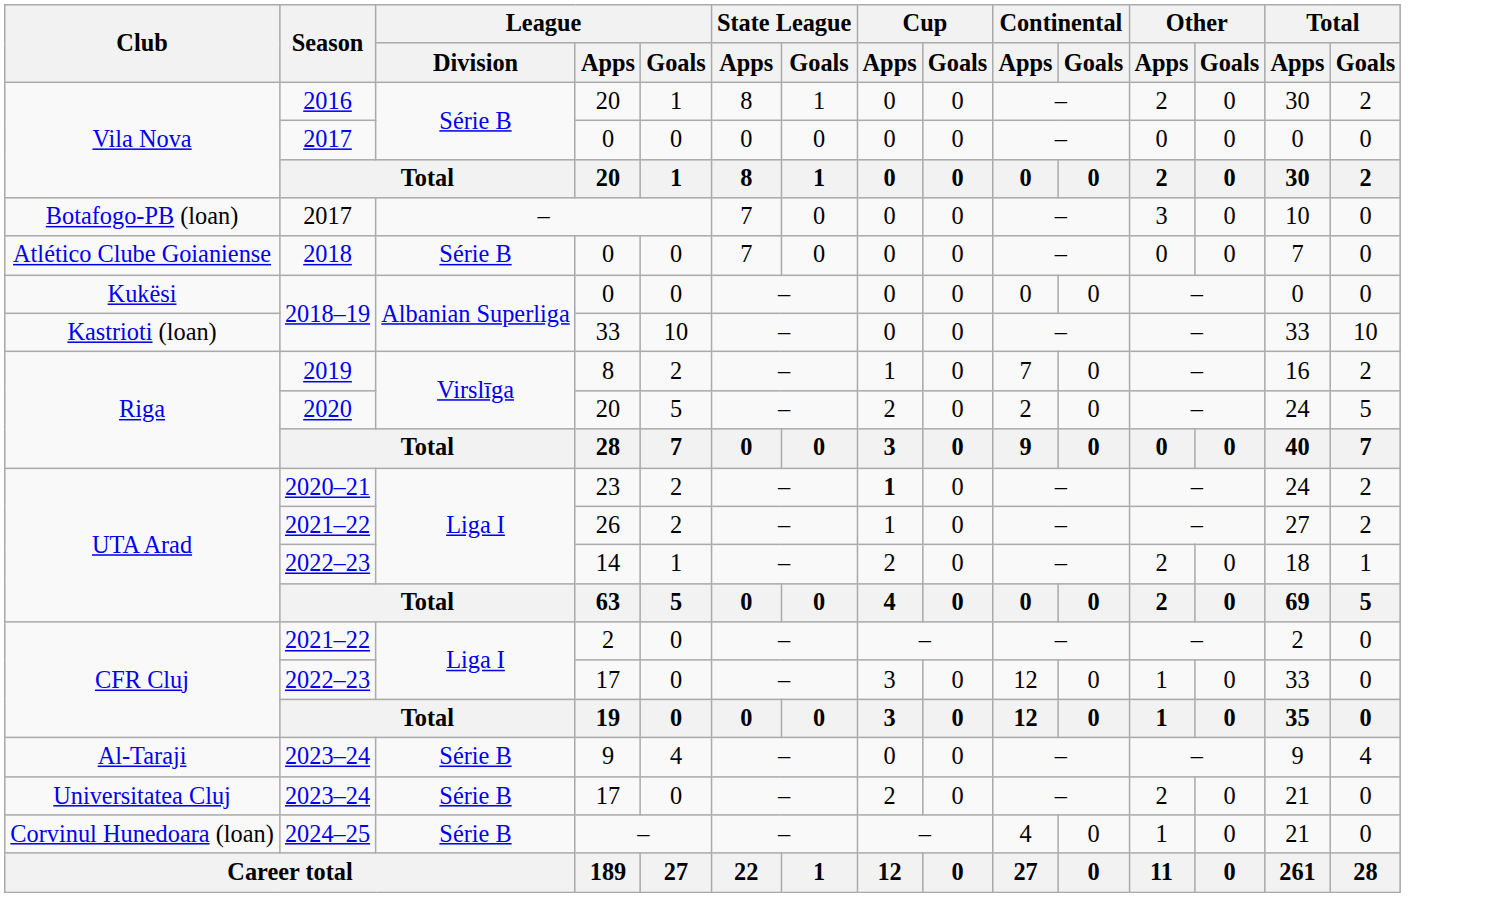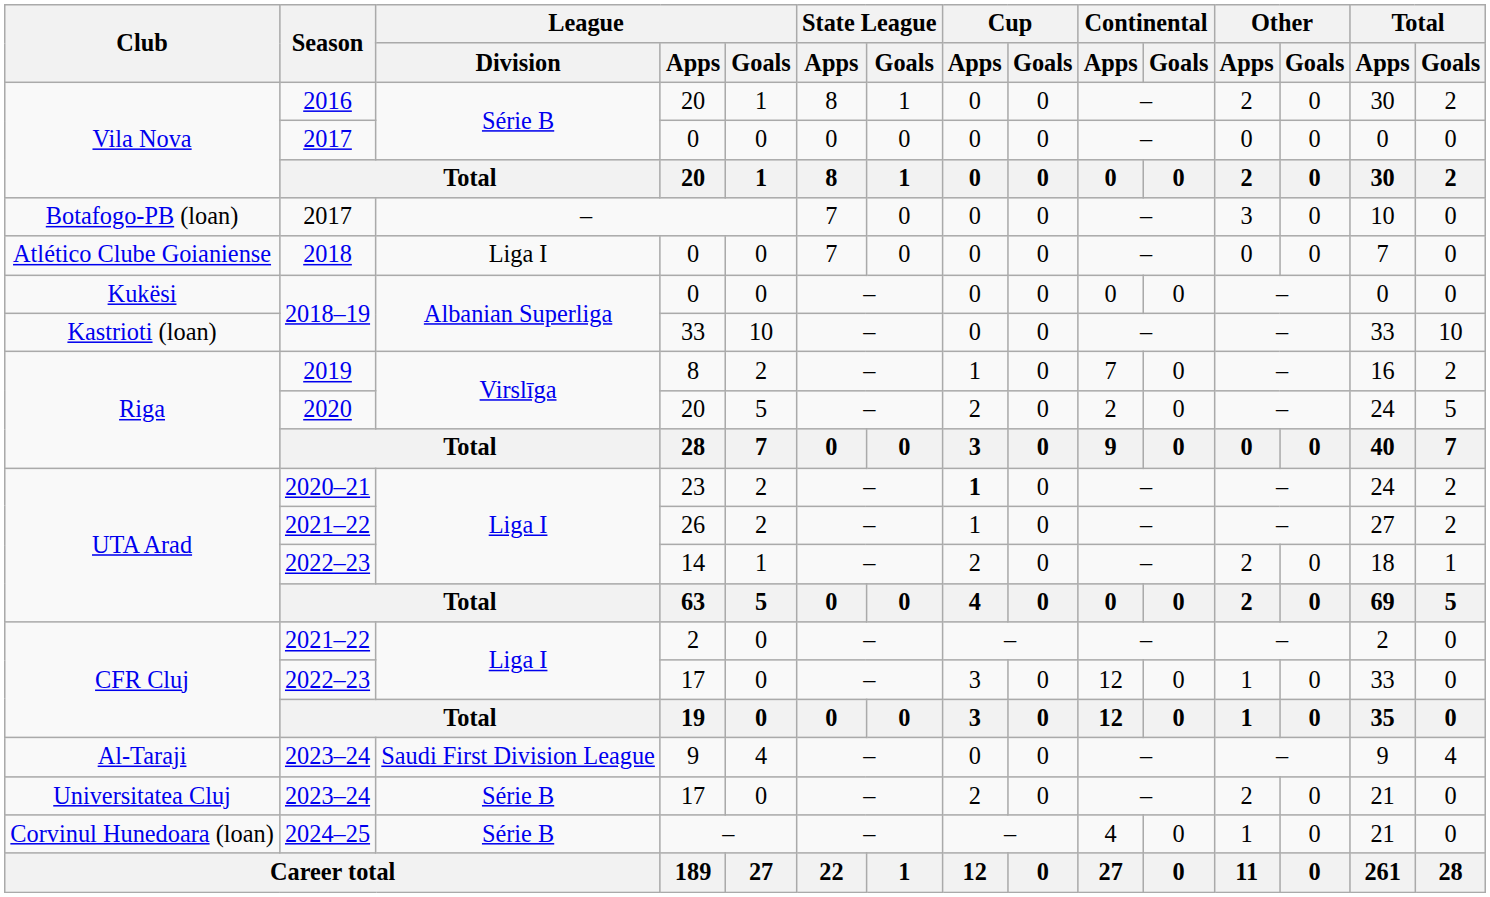Atlético Clube Goianiense | League / Division: Série B -> Liga I
Al-Taraji | League / Division: Série B -> Saudi First Division League
